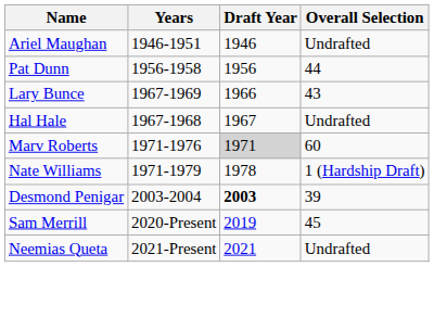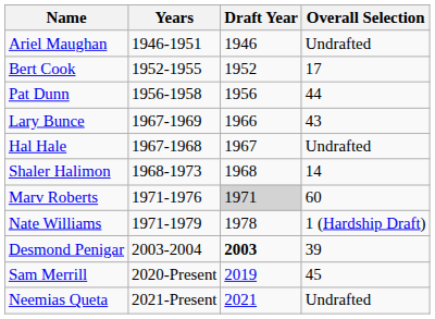+ row: Bert Cook | 1952-1955 | 1952 | 17
+ row: Shaler Halimon | 1968-1973 | 1968 | 14
